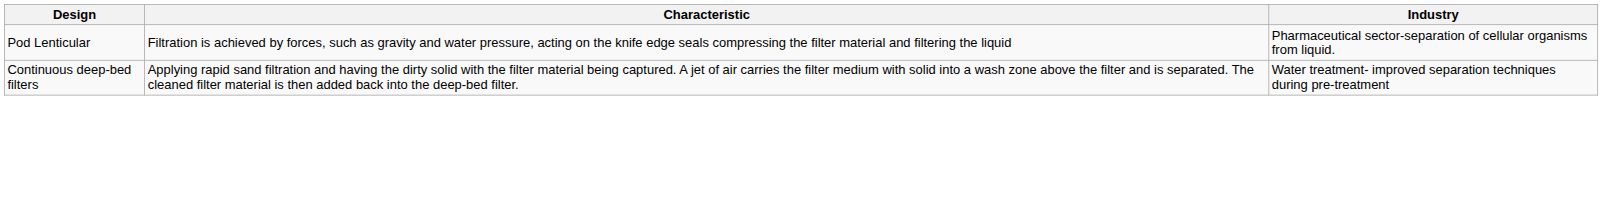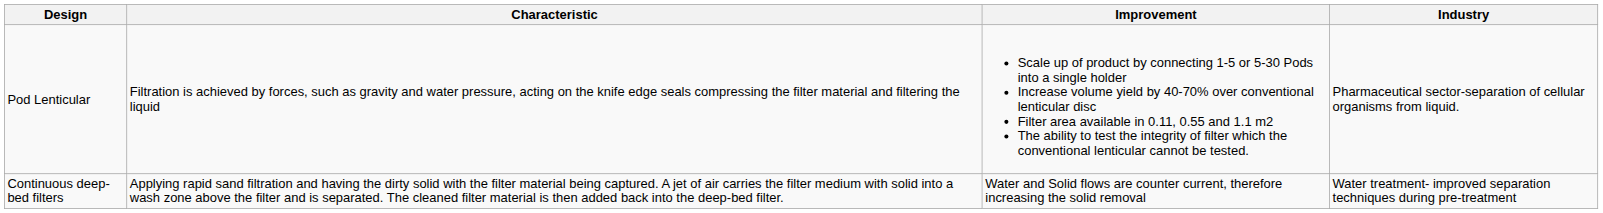+ column: Improvement | Scale up of product by connecting 1-5 or 5-30 Pods into a single holder Increase volume yield by 40-70% over conventional lenticular disc Filter area available in 0.11, 0.55 and 1.1 m2 The ability to test the integrity of filter which the conventional lenticular cannot be tested. | Water and Solid flows are counter current, therefore increasing the solid removal
